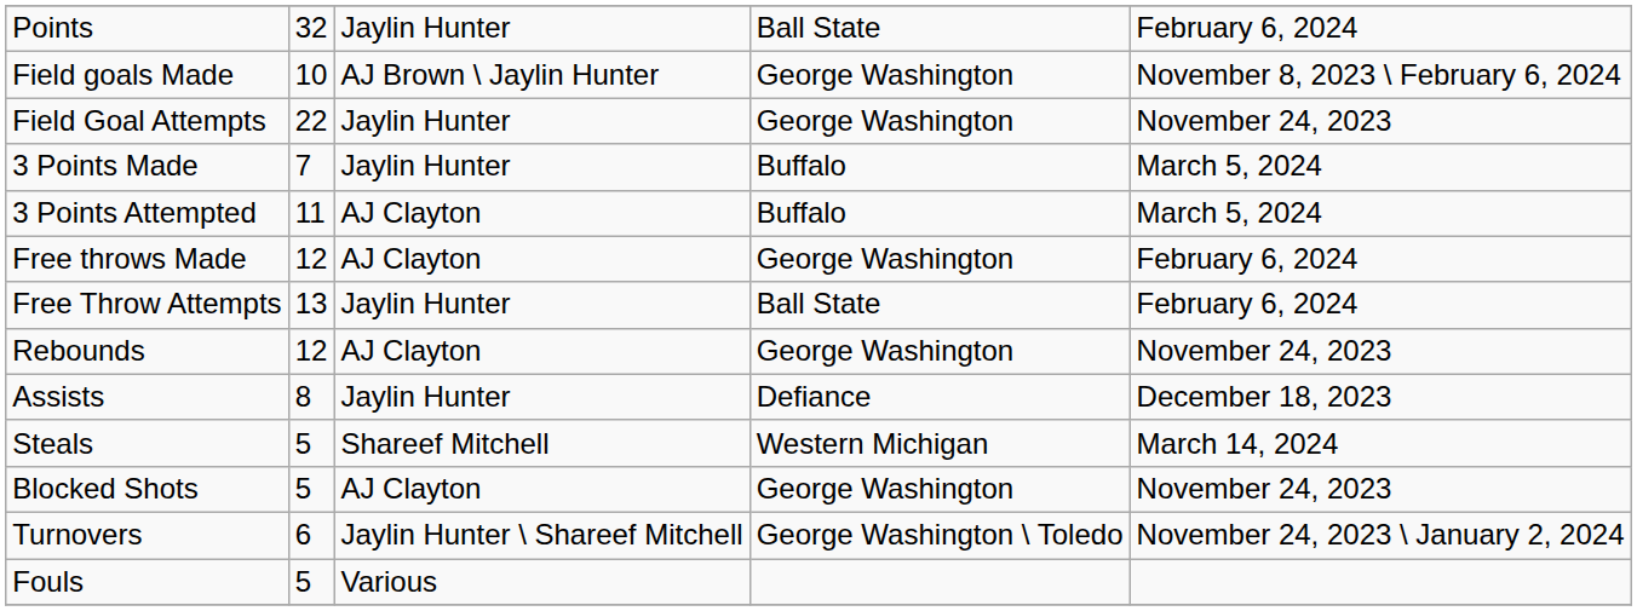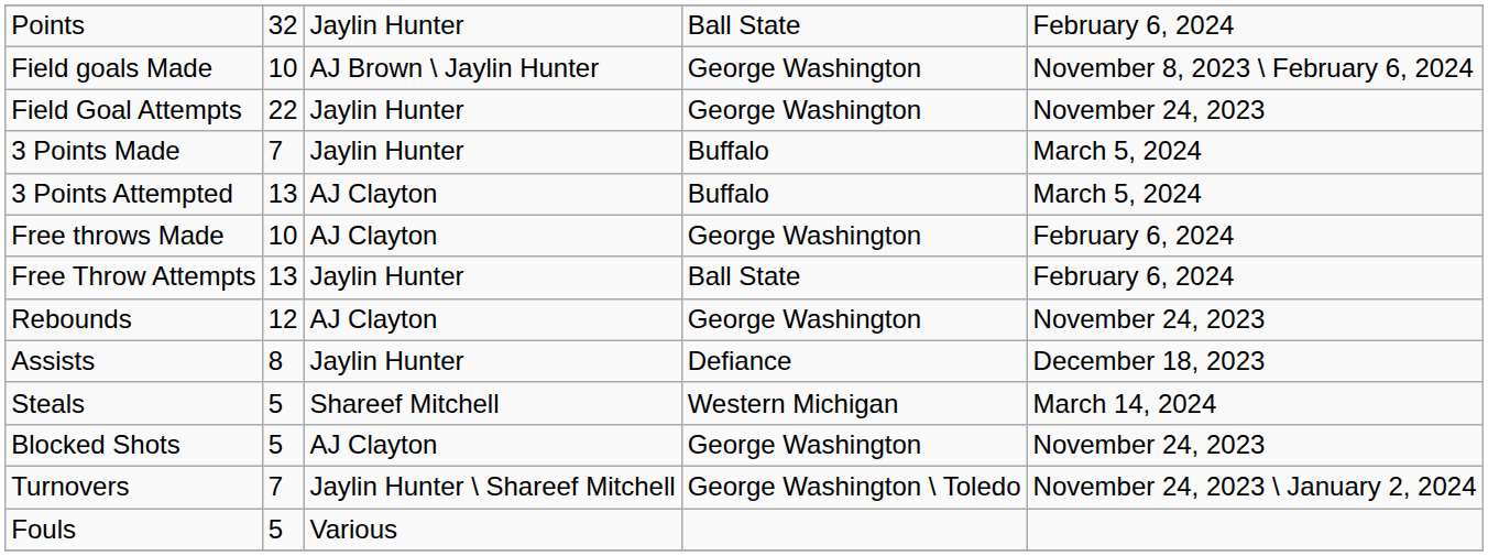3 Points Attempted | column 2: 11 -> 13
Free throws Made | column 2: 12 -> 10
Turnovers | column 2: 6 -> 7
